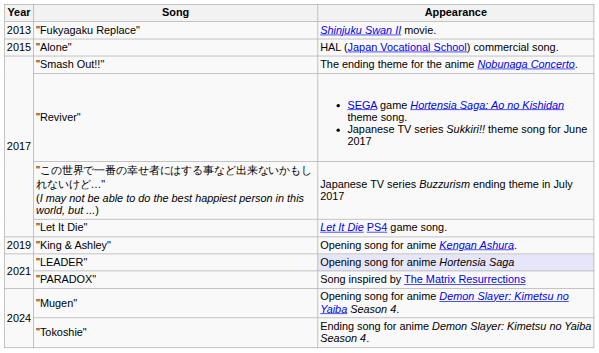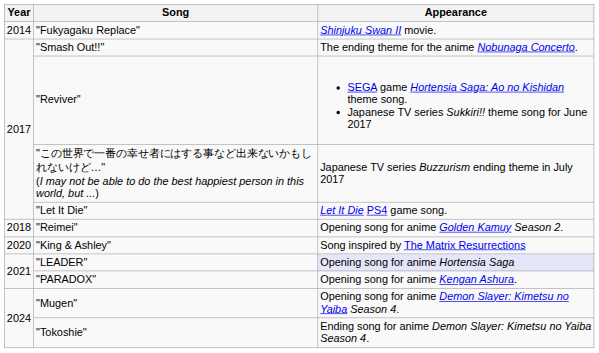"Fukyagaku Replace" | Year: 2013 -> 2014
- row: 2015 | "Alone" | HAL (Japan Vocational School) commercial song.
+ row: 2018 | "Reimei" | Opening song for anime Golden Kamuy Season 2.
"King & Ashley" | Year: 2019 -> 2020
"King & Ashley" | Appearance: Opening song for anime Kengan Ashura. -> Song inspired by The Matrix Resurrections
"PARADOX" | Appearance: Song inspired by The Matrix Resurrections -> Opening song for anime Kengan Ashura.
